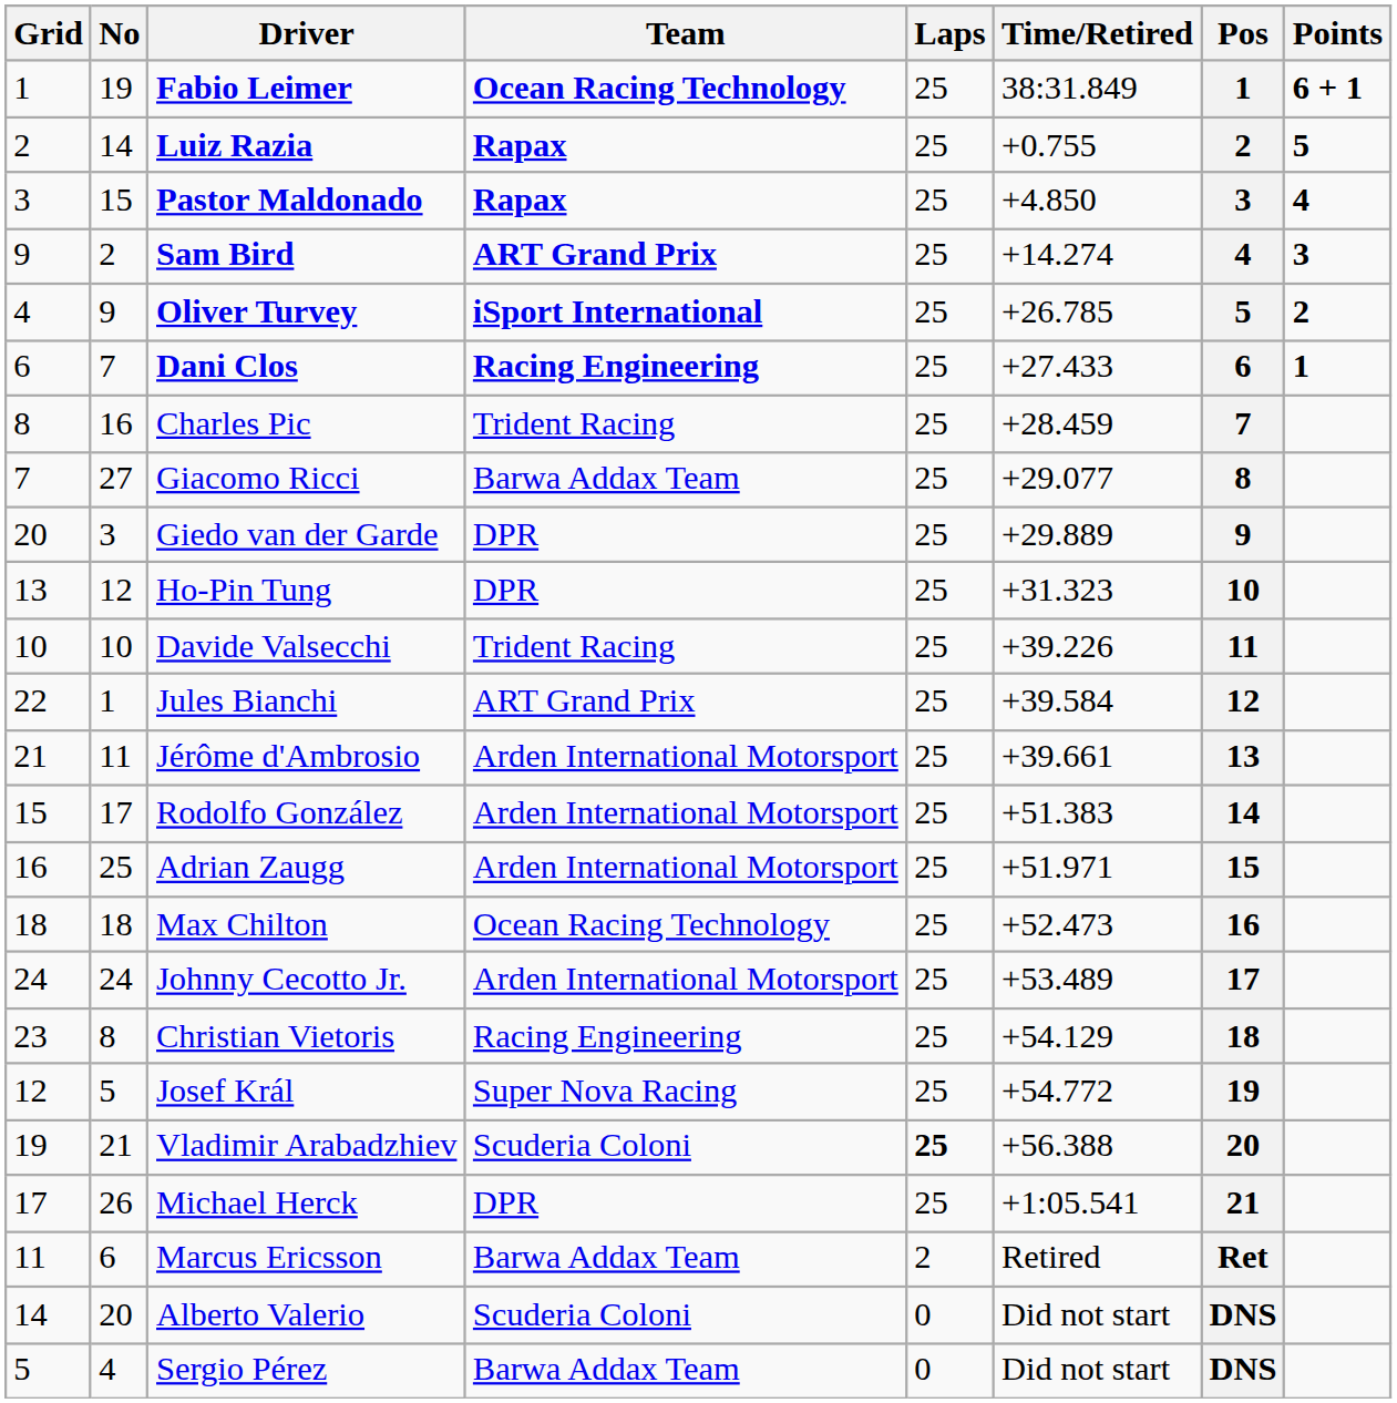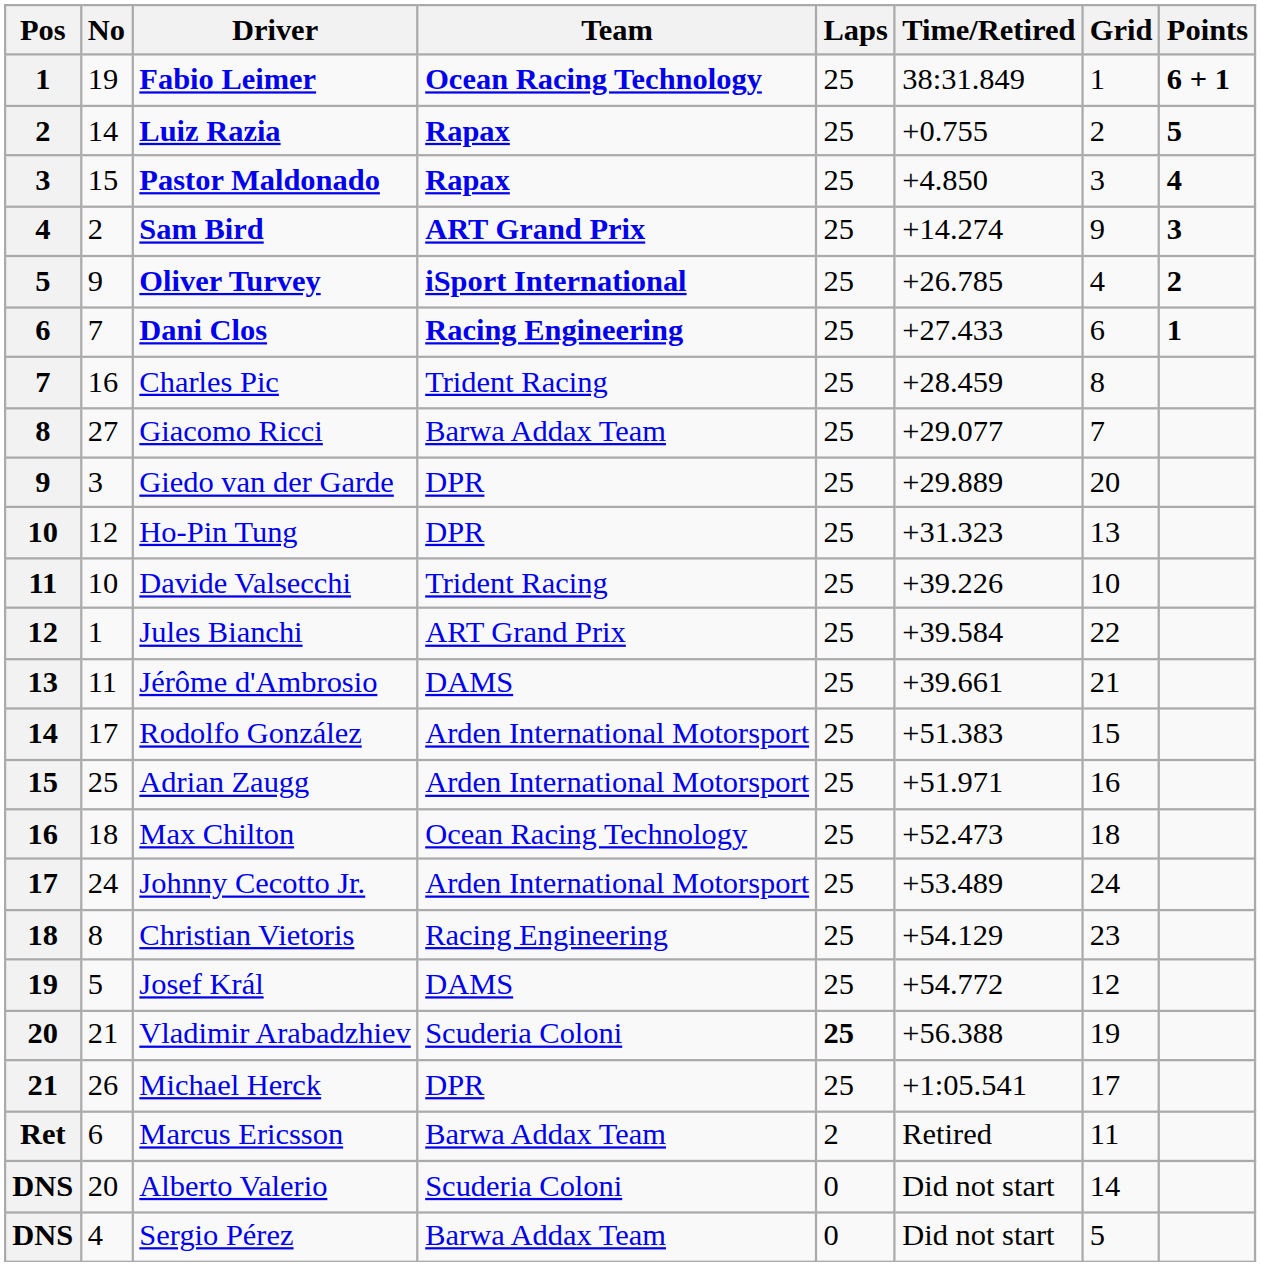columns swapped: Pos <-> Grid
Jérôme d'Ambrosio | Team: Arden International Motorsport -> DAMS
Josef Král | Team: Super Nova Racing -> DAMS
